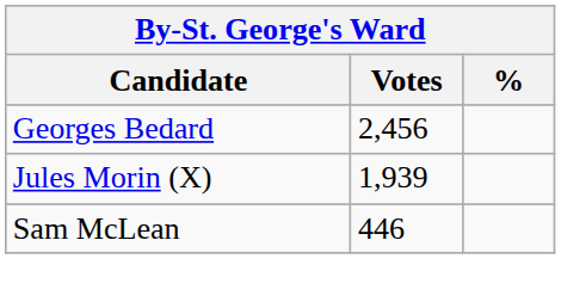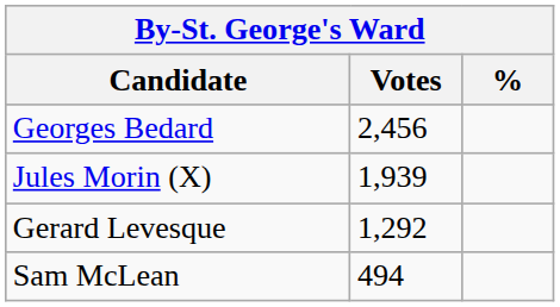+ row: Gerard Levesque | 1,292
Sam McLean | Votes: 446 -> 494
